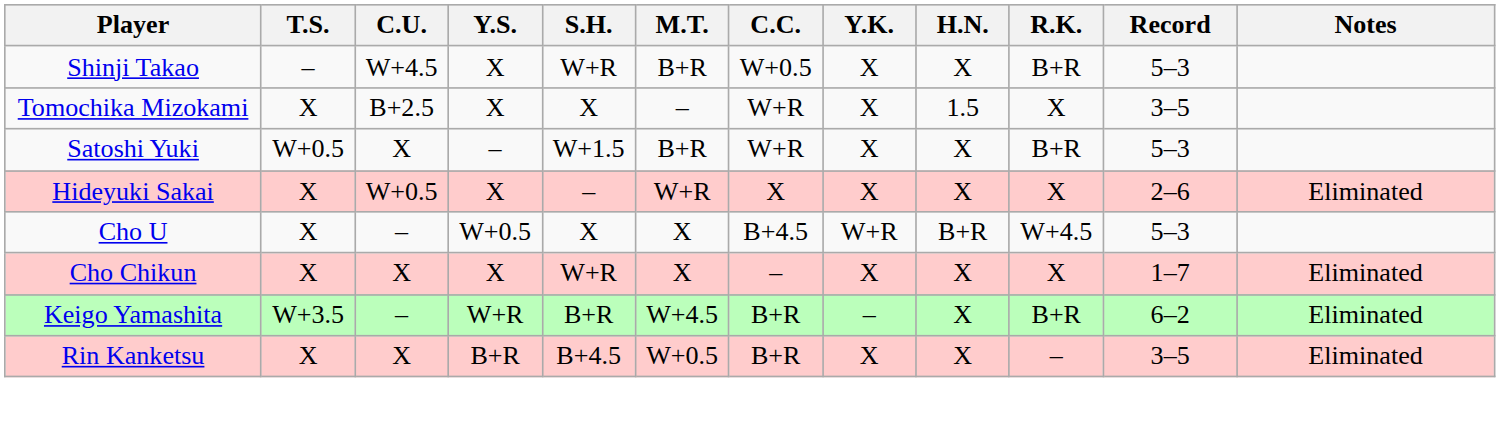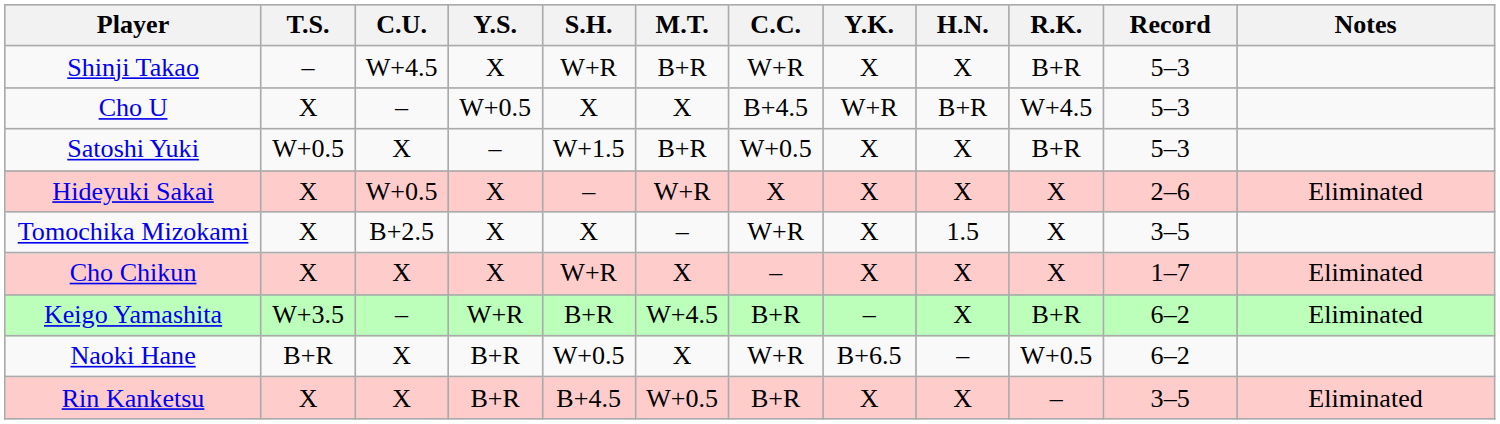Shinji Takao | C.C.: W+0.5 -> W+R
rows swapped: Cho U <-> Tomochika Mizokami
Satoshi Yuki | C.C.: W+R -> W+0.5
+ row: Naoki Hane | B+R | X | B+R | W+0.5 | X | W+R | B+6.5 | – | W+0.5 | 6–2
